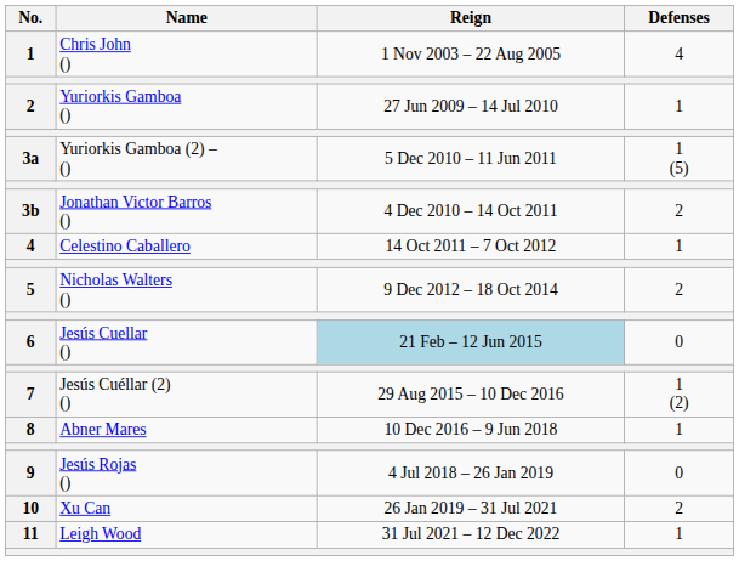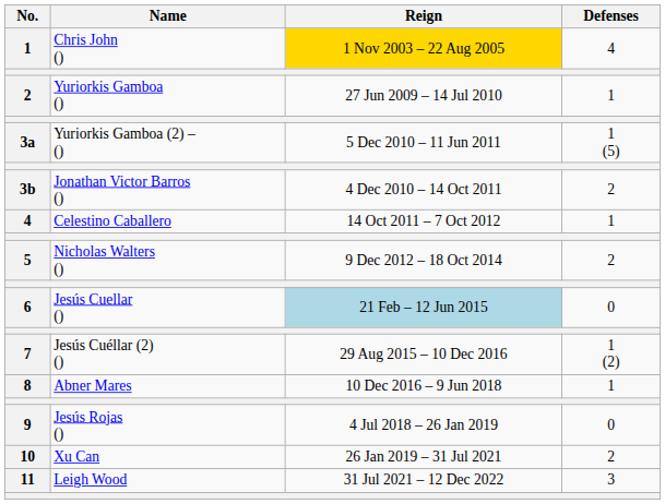Chris John () | Reign: no background -> gold background
Leigh Wood | Defenses: 1 -> 3
